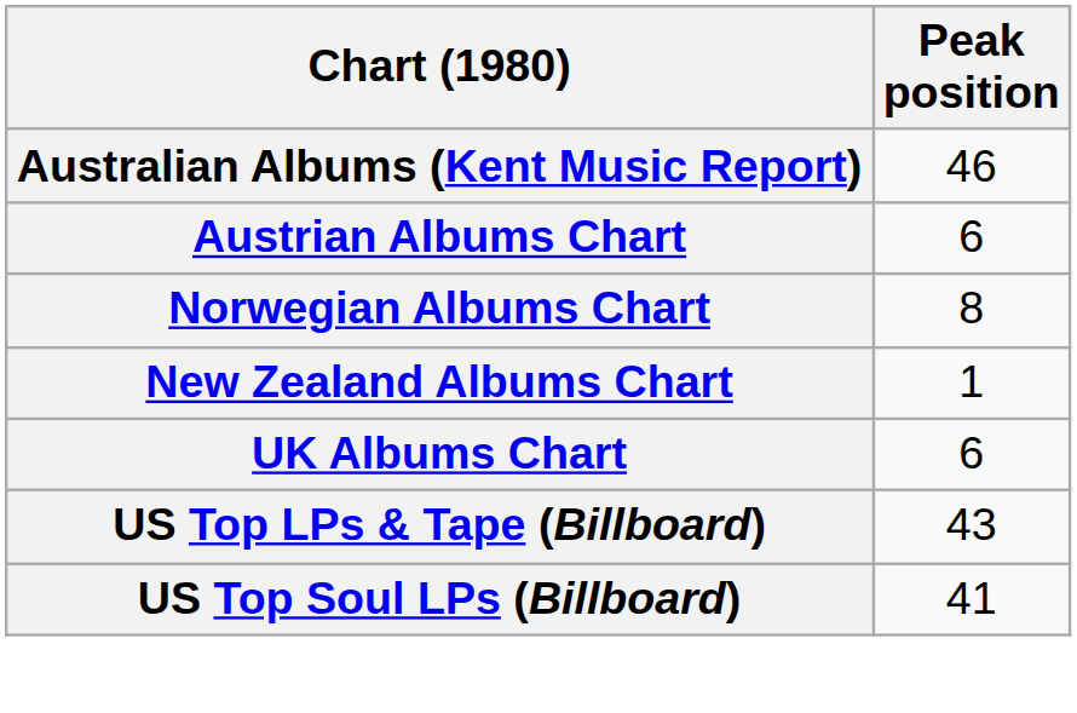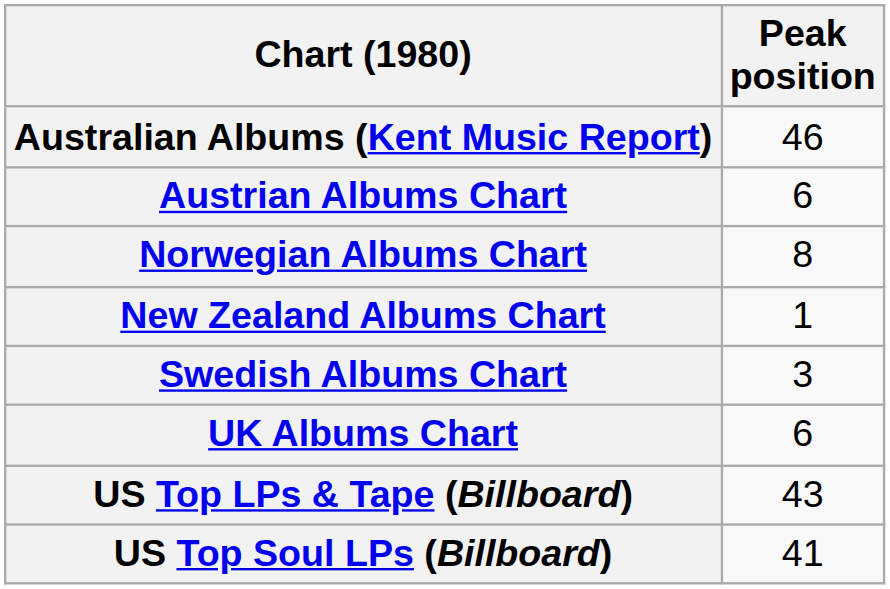+ row: Swedish Albums Chart | 3
